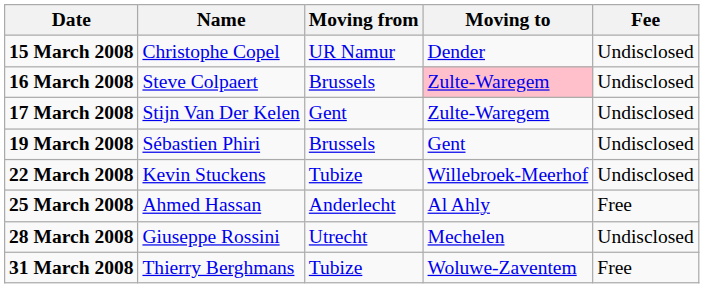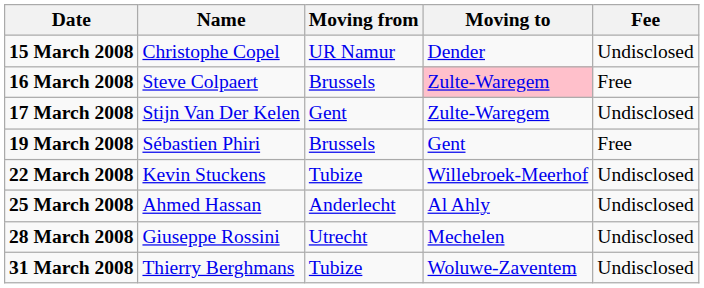16 March 2008 | Fee: Undisclosed -> Free
19 March 2008 | Fee: Undisclosed -> Free
25 March 2008 | Fee: Free -> Undisclosed
31 March 2008 | Fee: Free -> Undisclosed
